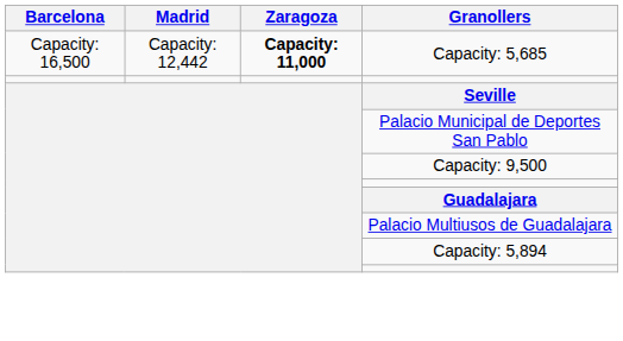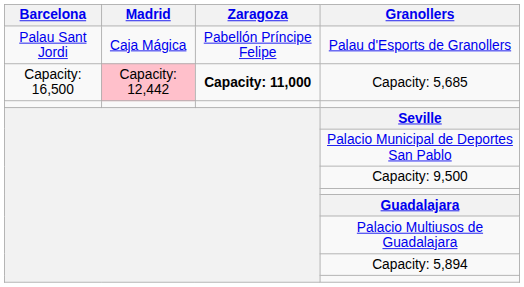+ row: Palau Sant Jordi | Caja Mágica | Pabellón Príncipe Felipe | Palau d'Esports de Granollers
Capacity: 5,685 | Madrid: no background -> pink background
